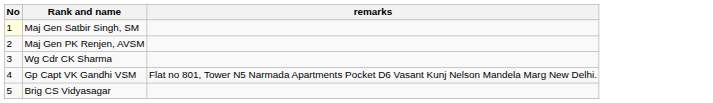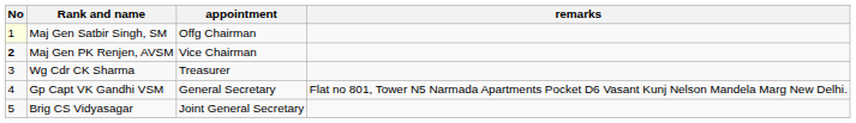+ column: appointment | Offg Chairman | Vice Chairman | Treasurer | General Secretary | Joint General Secretary
Maj Gen PK Renjen, AVSM | No: normal -> bold
